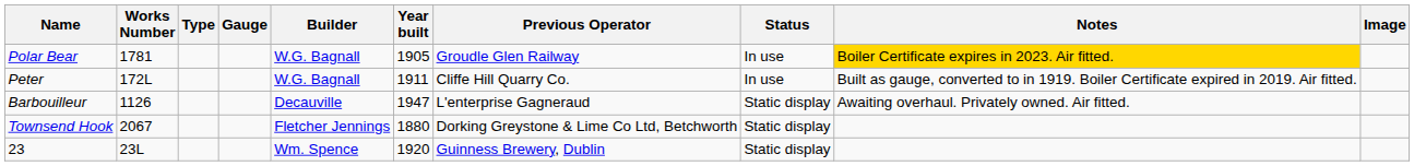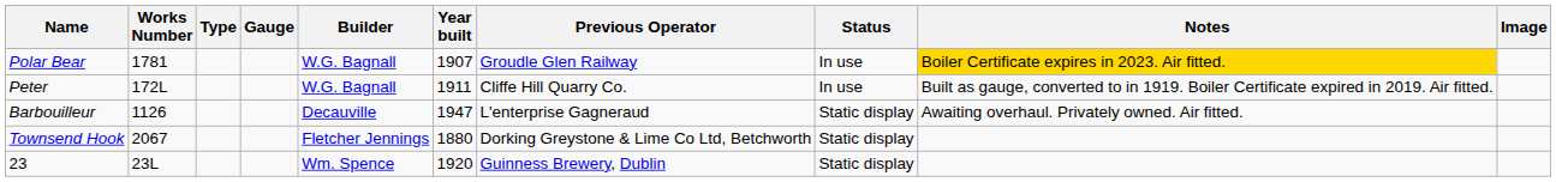Polar Bear | Year built: 1905 -> 1907
